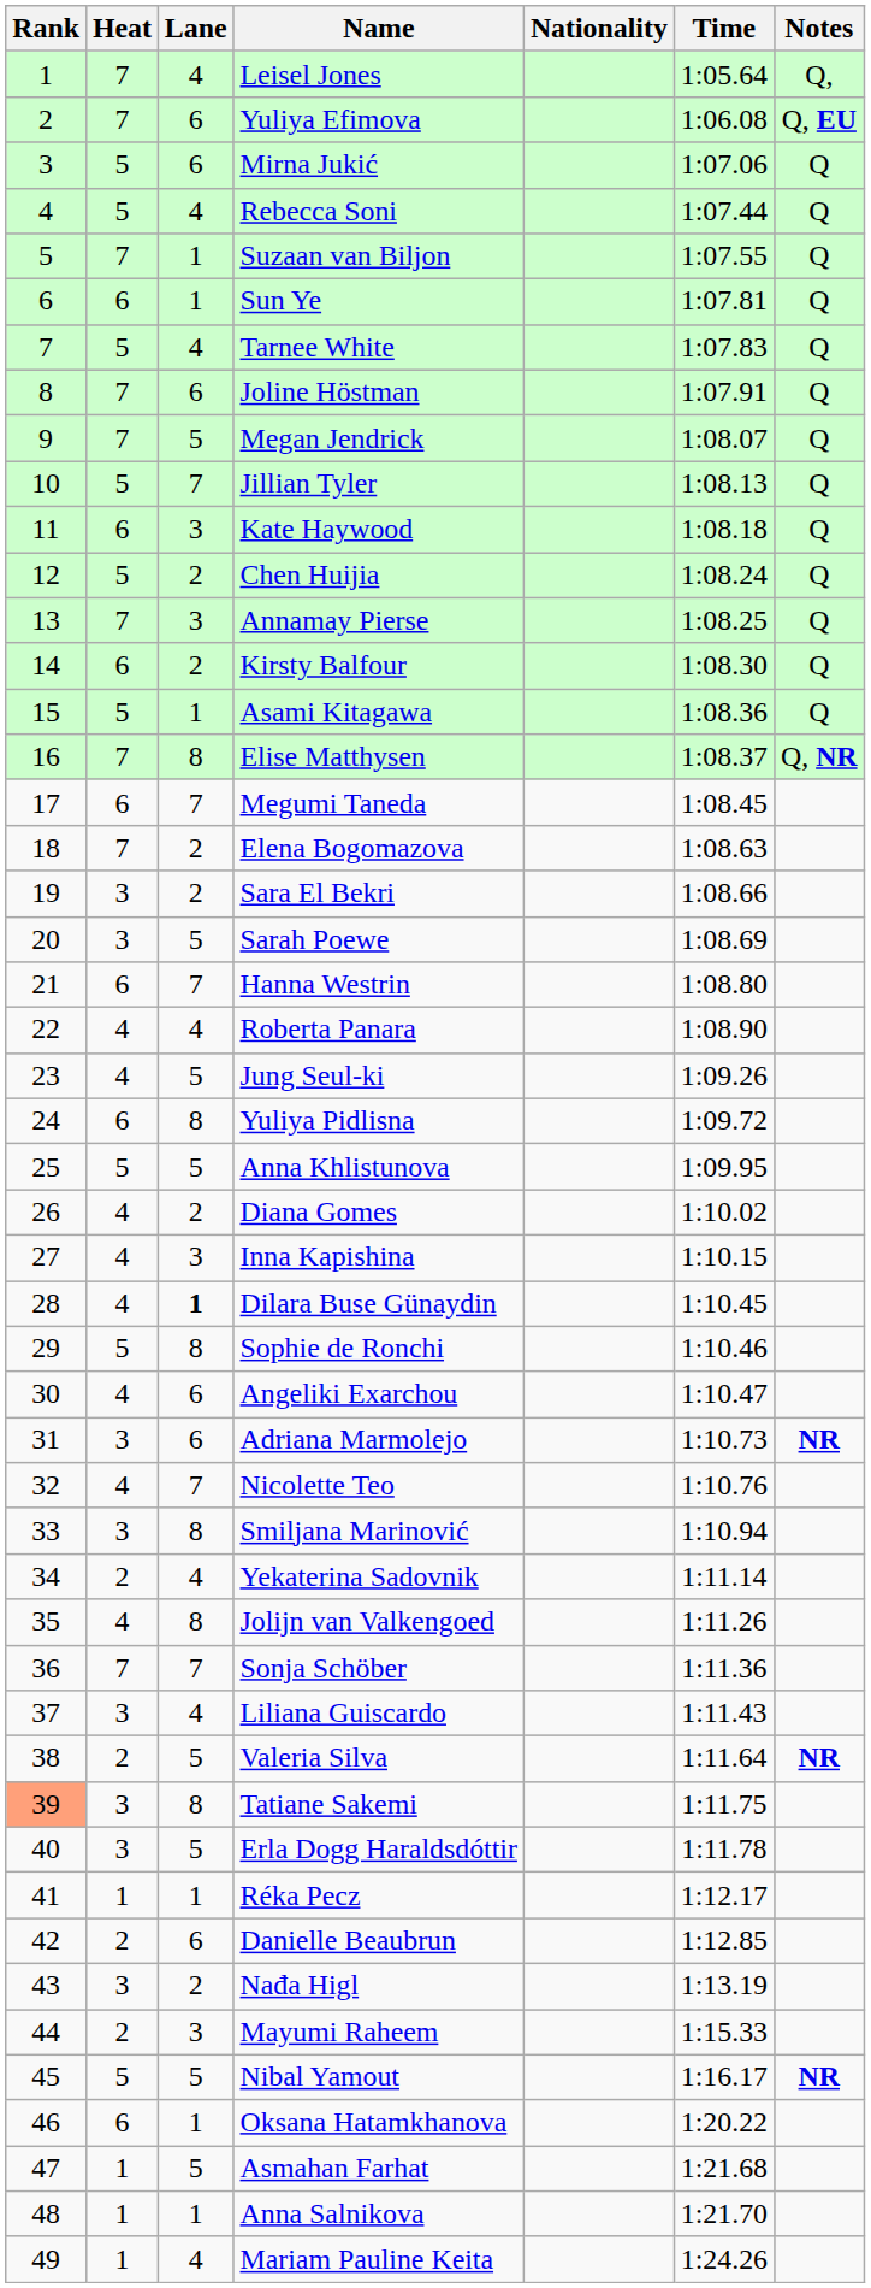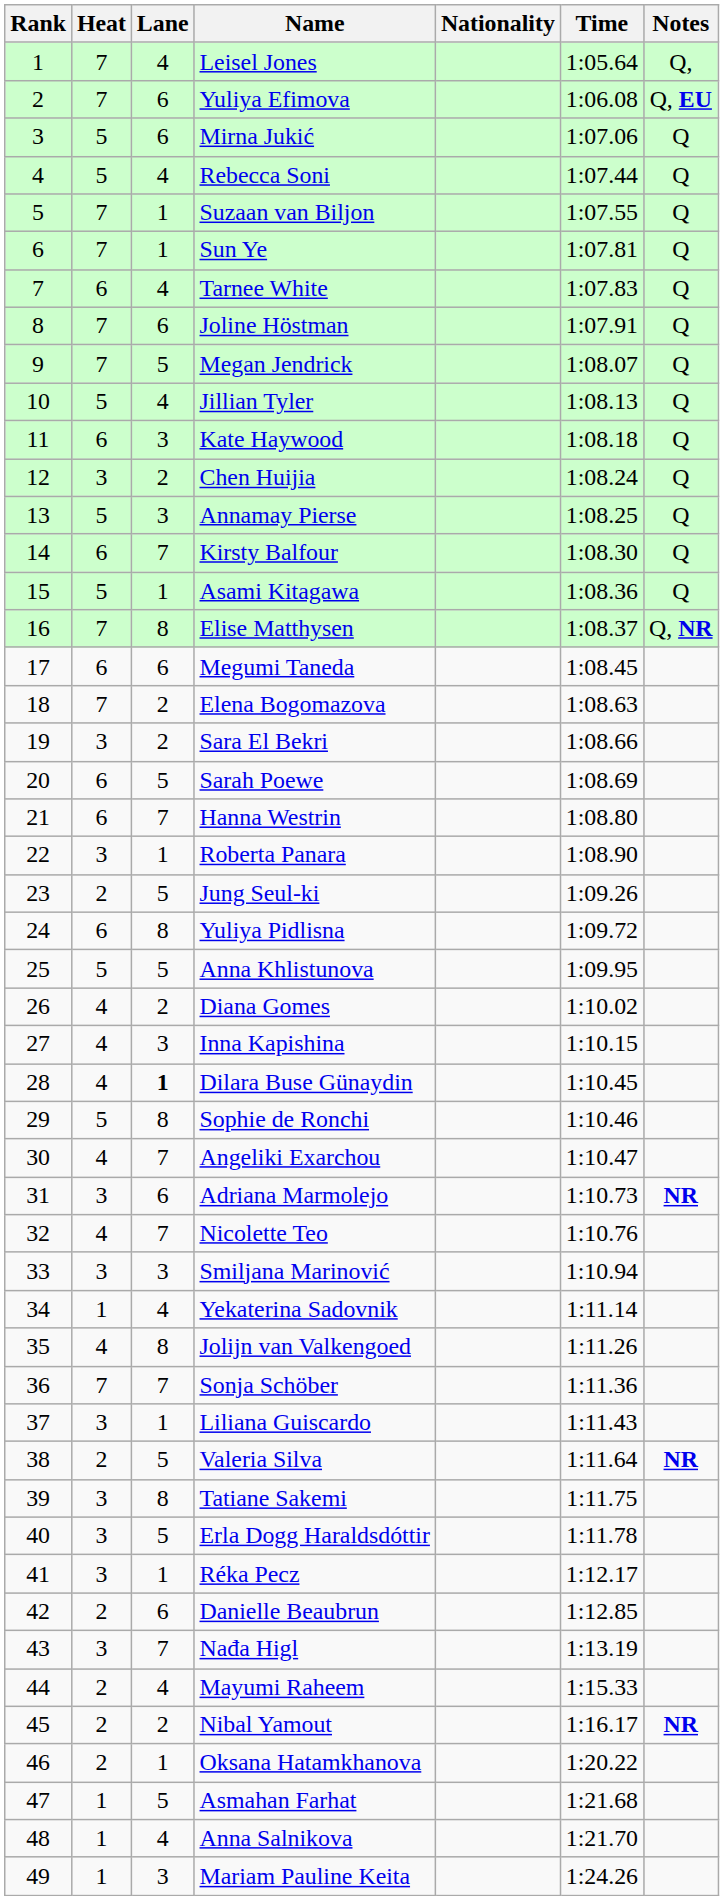Sun Ye | Heat: 6 -> 7
Tarnee White | Heat: 5 -> 6
Jillian Tyler | Lane: 7 -> 4
Chen Huijia | Heat: 5 -> 3
Annamay Pierse | Heat: 7 -> 5
Kirsty Balfour | Lane: 2 -> 7
Megumi Taneda | Lane: 7 -> 6
Sarah Poewe | Heat: 3 -> 6
Roberta Panara | Heat: 4 -> 3
Roberta Panara | Lane: 4 -> 1
Jung Seul-ki | Heat: 4 -> 2
Angeliki Exarchou | Lane: 6 -> 7
Smiljana Marinović | Lane: 8 -> 3
Yekaterina Sadovnik | Heat: 2 -> 1
Liliana Guiscardo | Lane: 4 -> 1
Tatiane Sakemi | Rank: lightsalmon background -> no background
Réka Pecz | Heat: 1 -> 3
Nađa Higl | Lane: 2 -> 7
Mayumi Raheem | Lane: 3 -> 4
Nibal Yamout | Heat: 5 -> 2
Nibal Yamout | Lane: 5 -> 2
Oksana Hatamkhanova | Heat: 6 -> 2
Anna Salnikova | Lane: 1 -> 4
Mariam Pauline Keita | Lane: 4 -> 3
